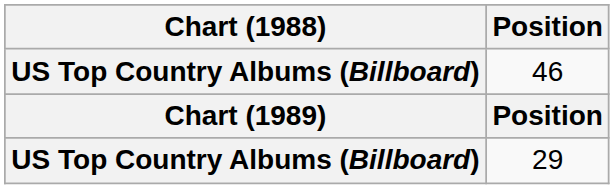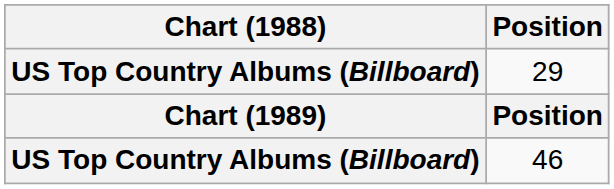rows swapped: 29 <-> 46
